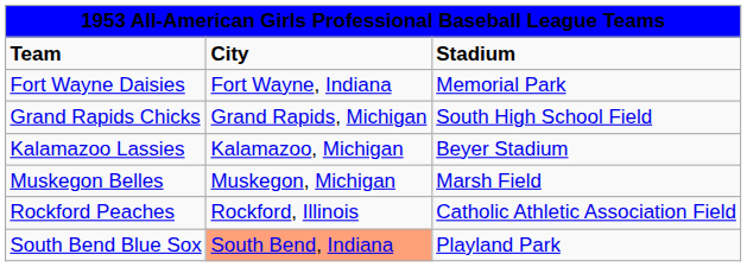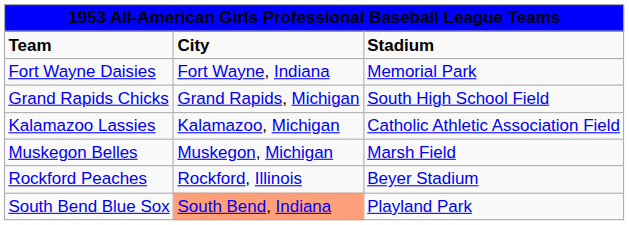Kalamazoo Lassies | column 3: Beyer Stadium -> Catholic Athletic Association Field
Rockford Peaches | column 3: Catholic Athletic Association Field -> Beyer Stadium
